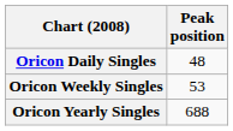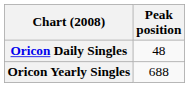- row: Oricon Weekly Singles | 53
